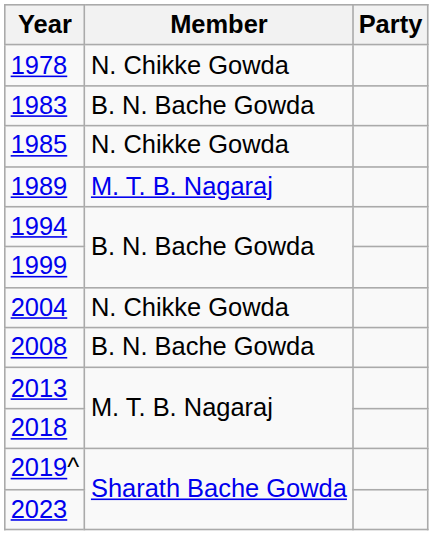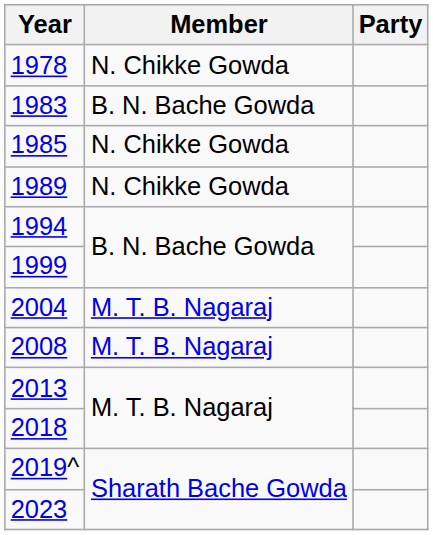1989 | Member: M. T. B. Nagaraj -> N. Chikke Gowda
2004 | Member: N. Chikke Gowda -> M. T. B. Nagaraj
2008 | Member: B. N. Bache Gowda -> M. T. B. Nagaraj
